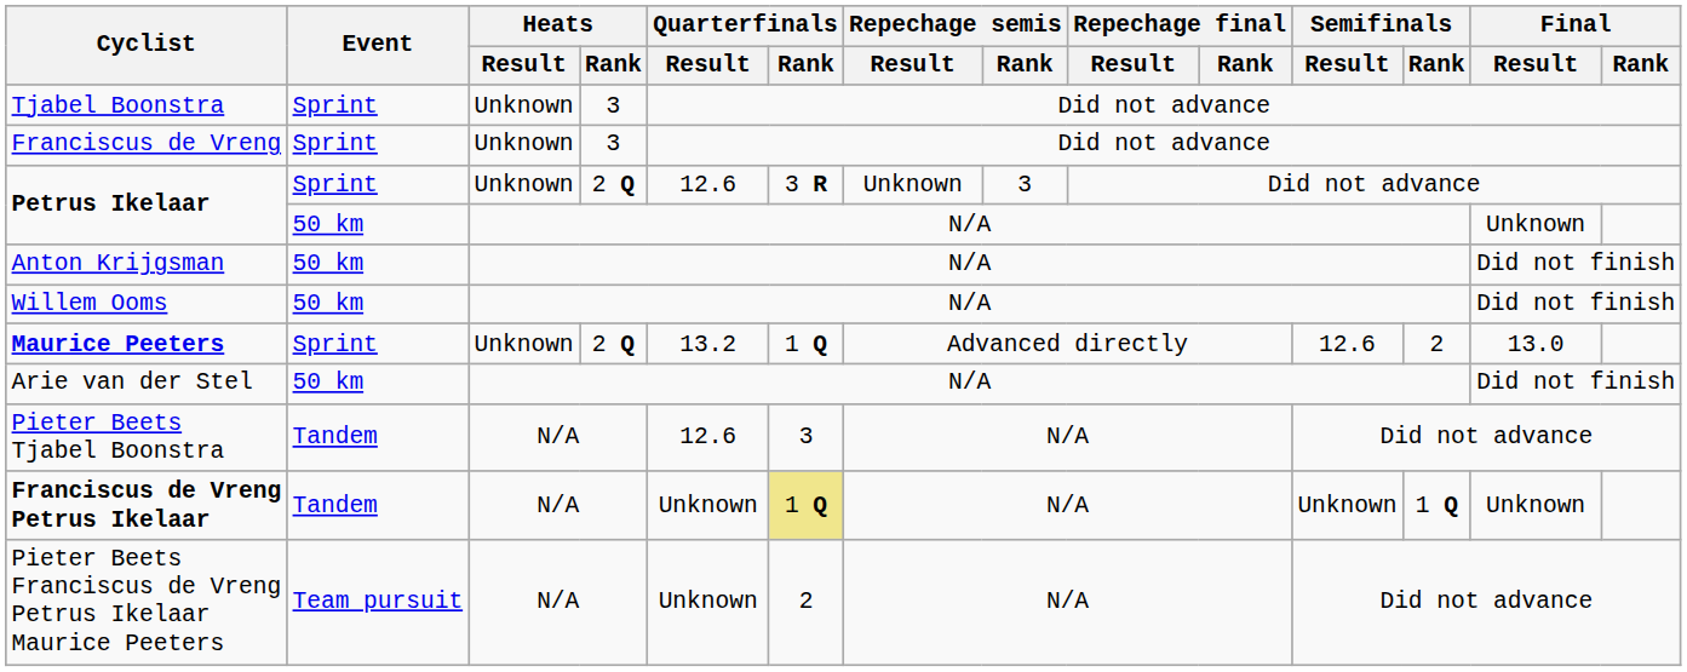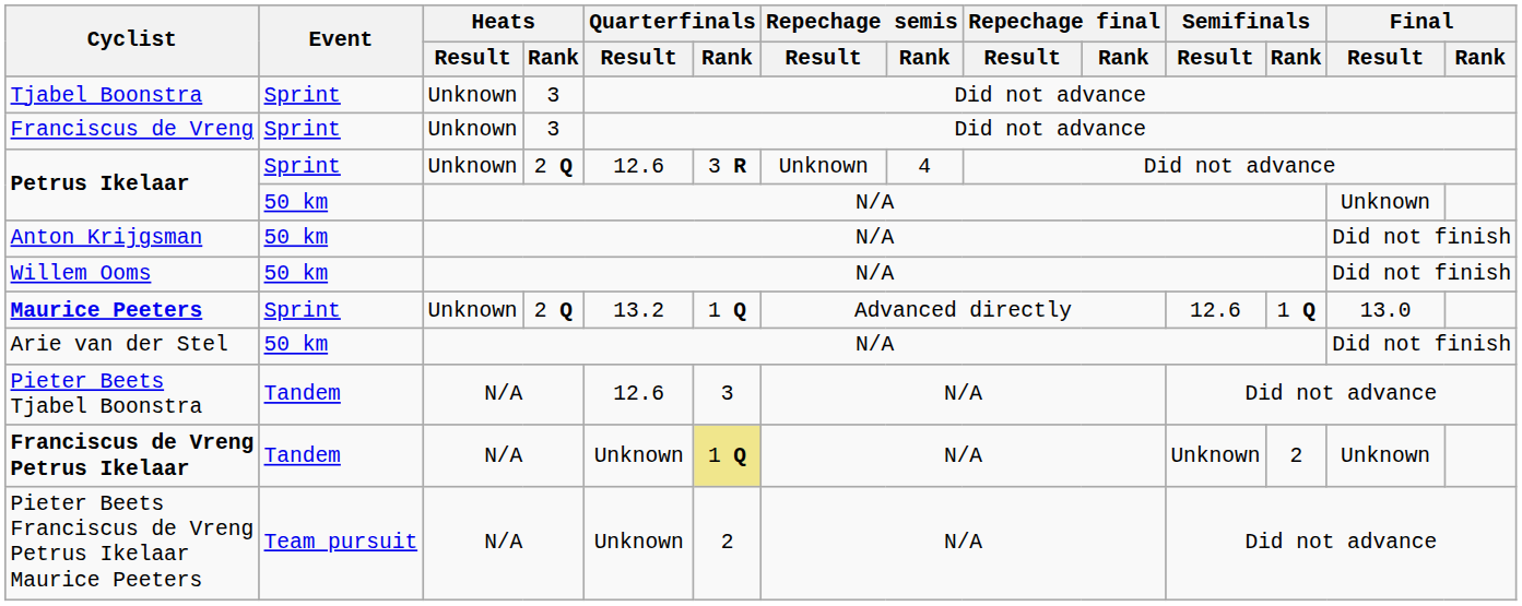Petrus Ikelaar / Sprint | Repechage semis / Rank: 3 -> 4
Maurice Peeters | Semifinals / Rank: 2 -> 1 Q
Franciscus de Vreng Petrus Ikelaar | Semifinals / Rank: 1 Q -> 2
